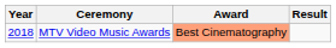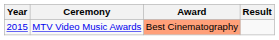MTV Video Music Awards | Year: 2018 -> 2015
